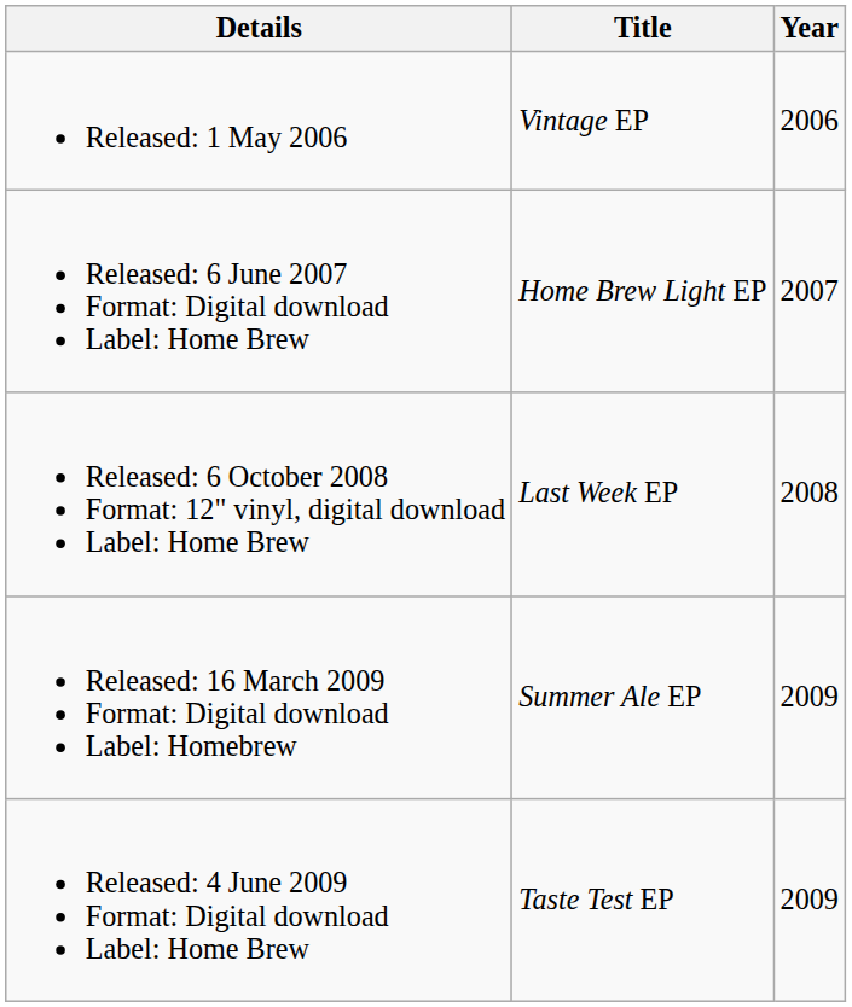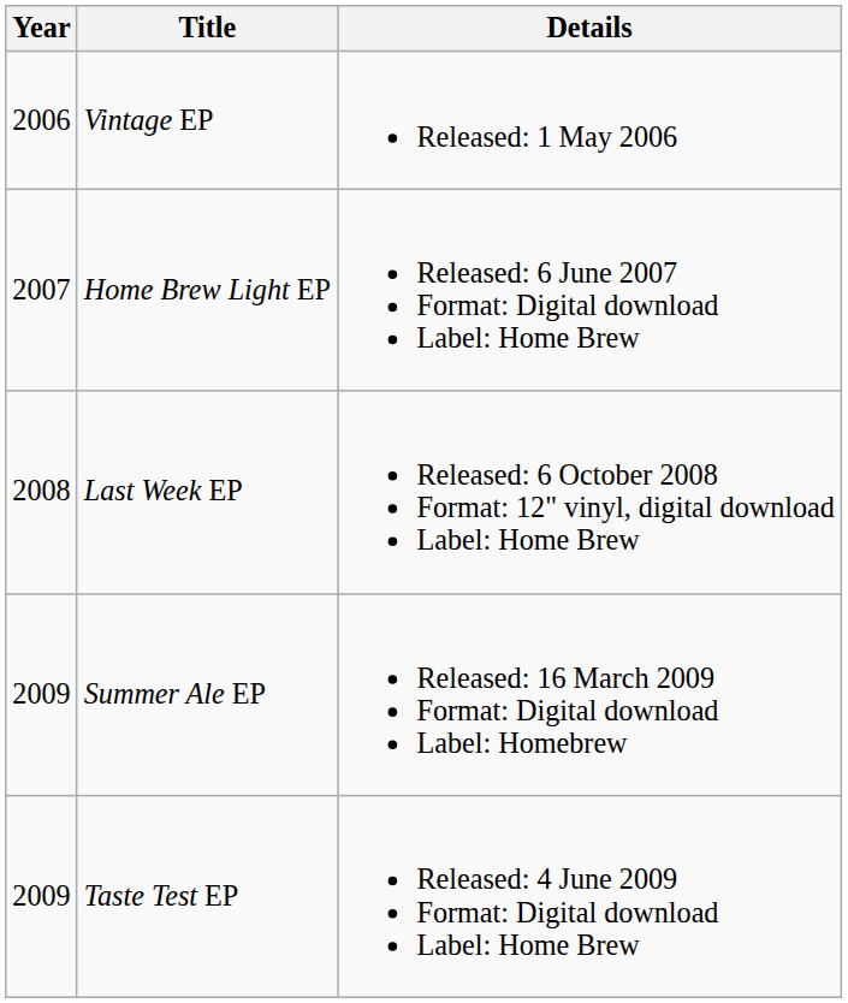columns swapped: Year <-> Details
